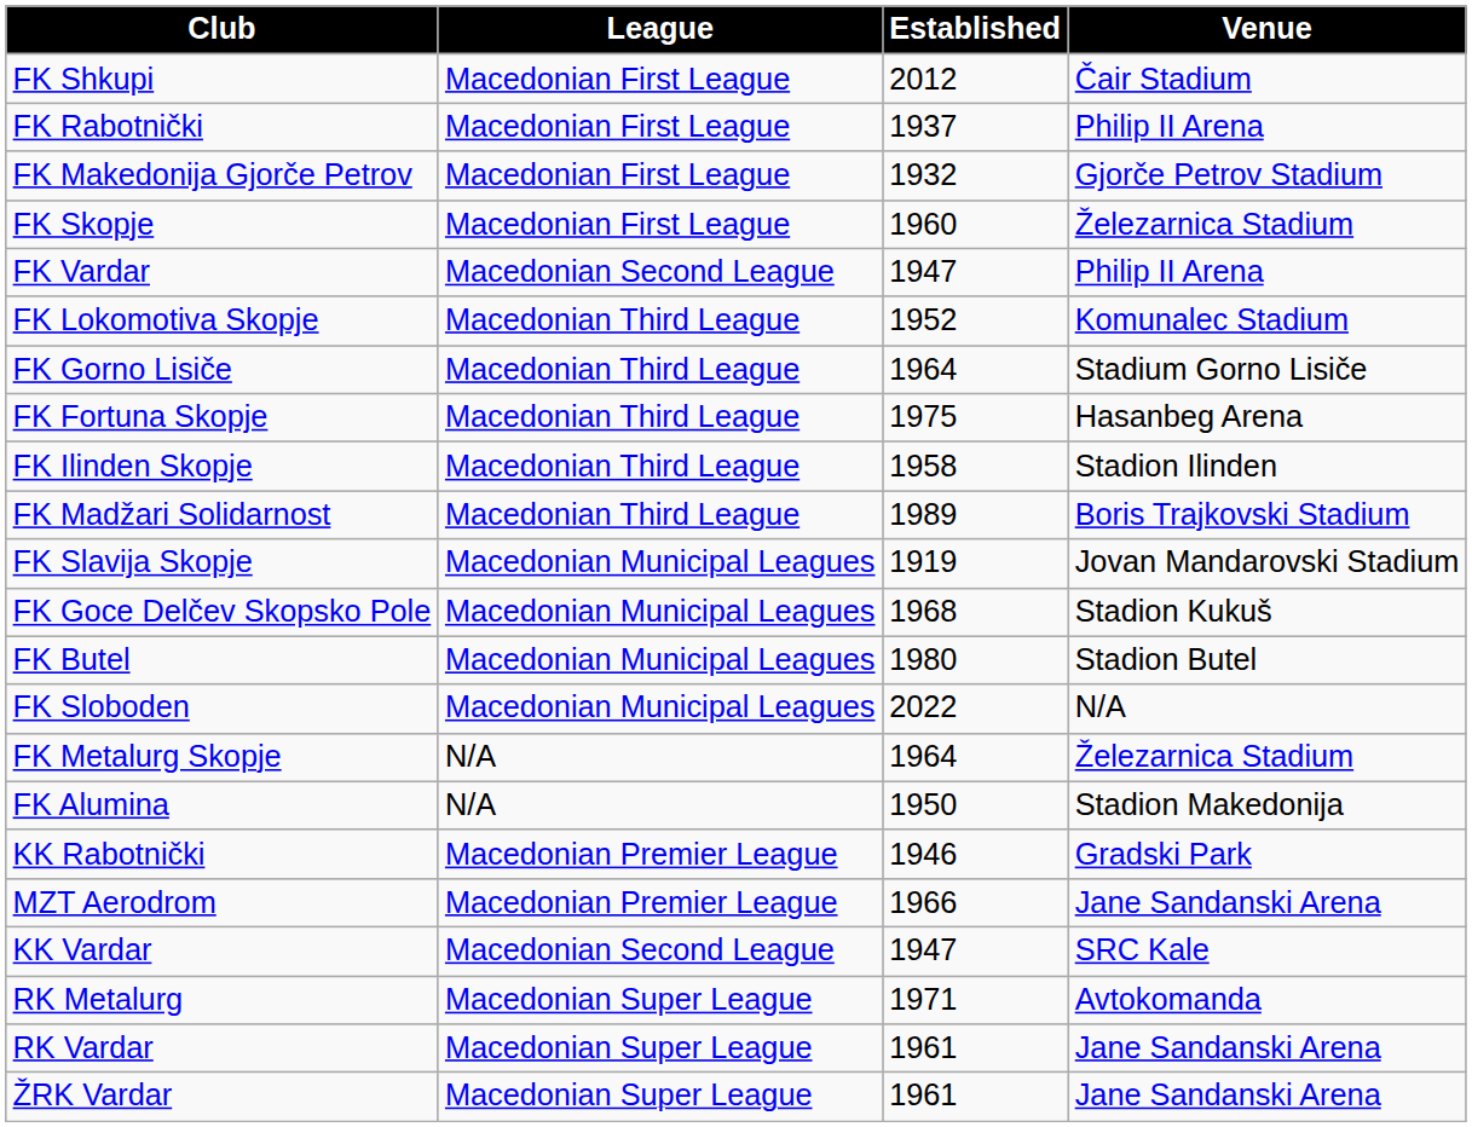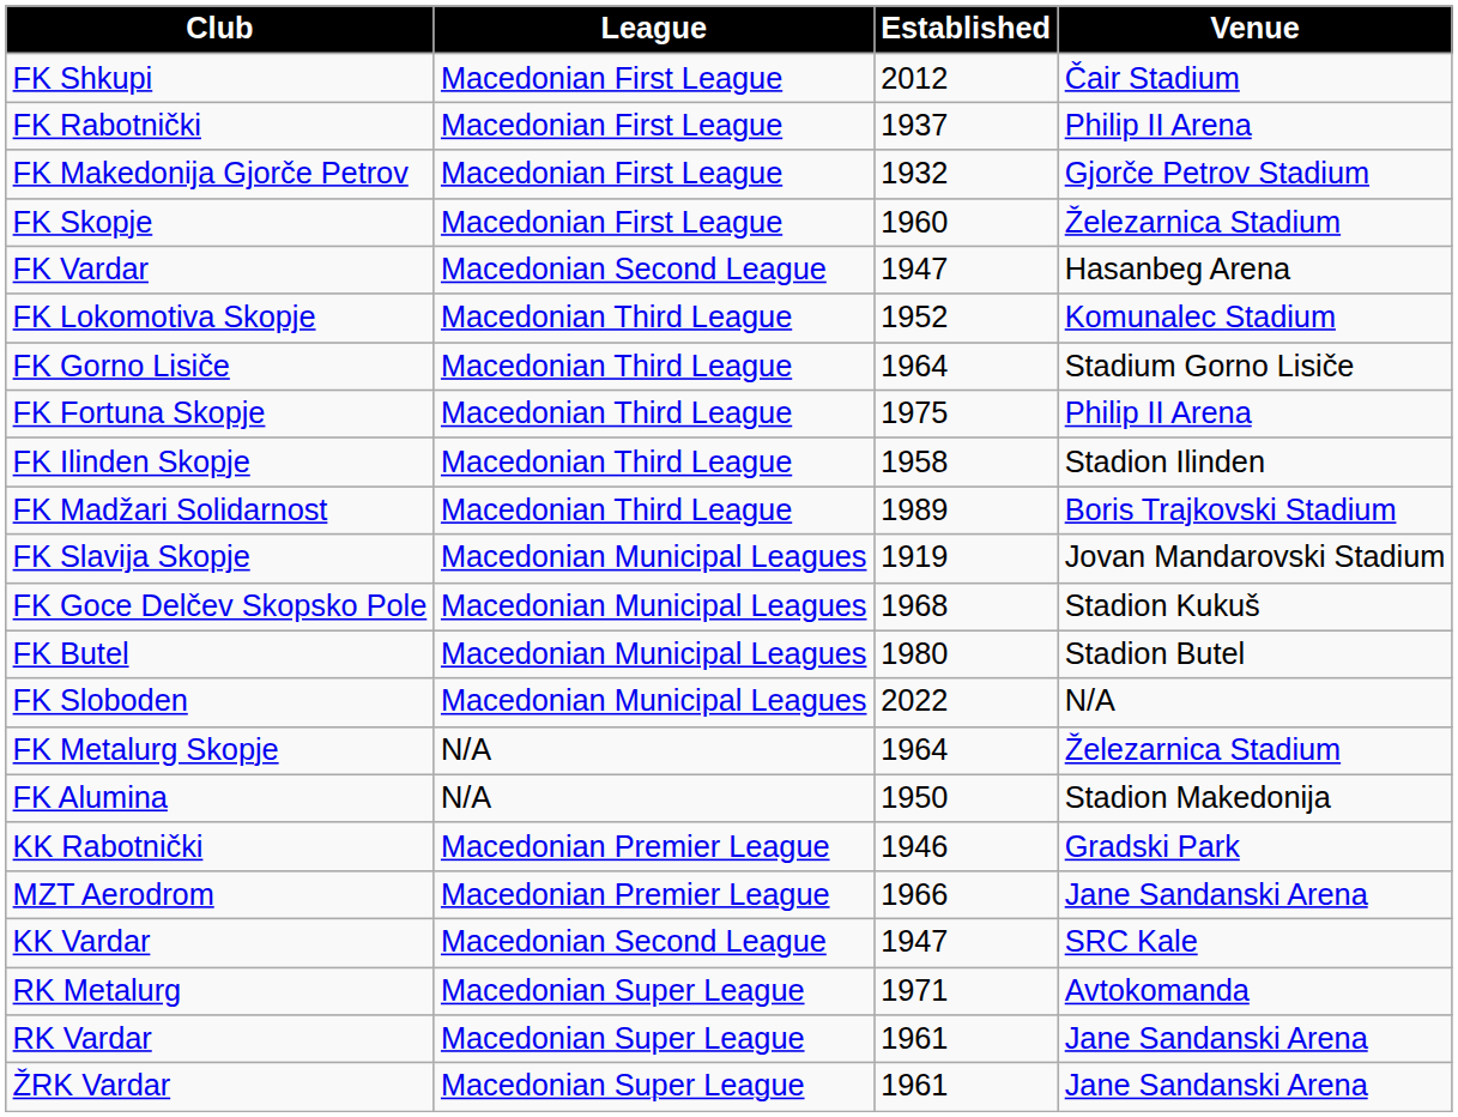FK Vardar | Venue: Philip II Arena -> Hasanbeg Arena
FK Fortuna Skopje | Venue: Hasanbeg Arena -> Philip II Arena
